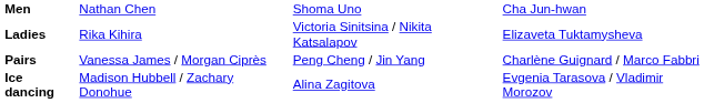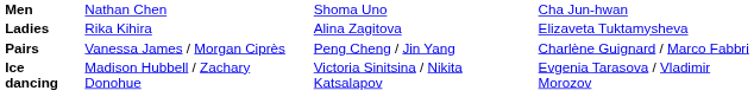Ladies | column 3: Victoria Sinitsina / Nikita Katsalapov -> Alina Zagitova
Ice dancing | column 3: Alina Zagitova -> Victoria Sinitsina / Nikita Katsalapov
